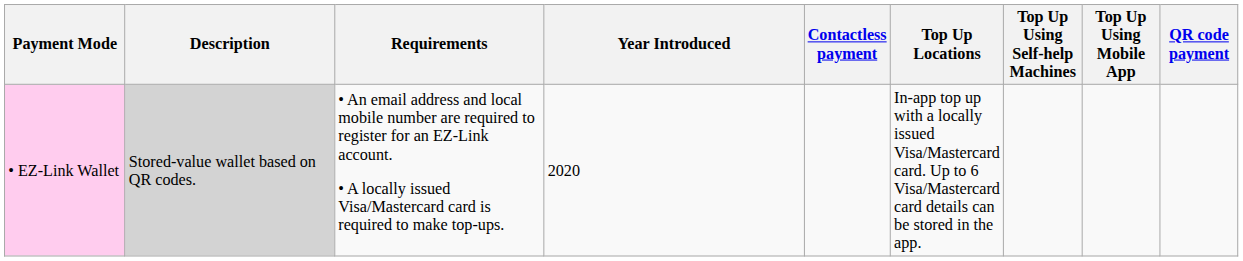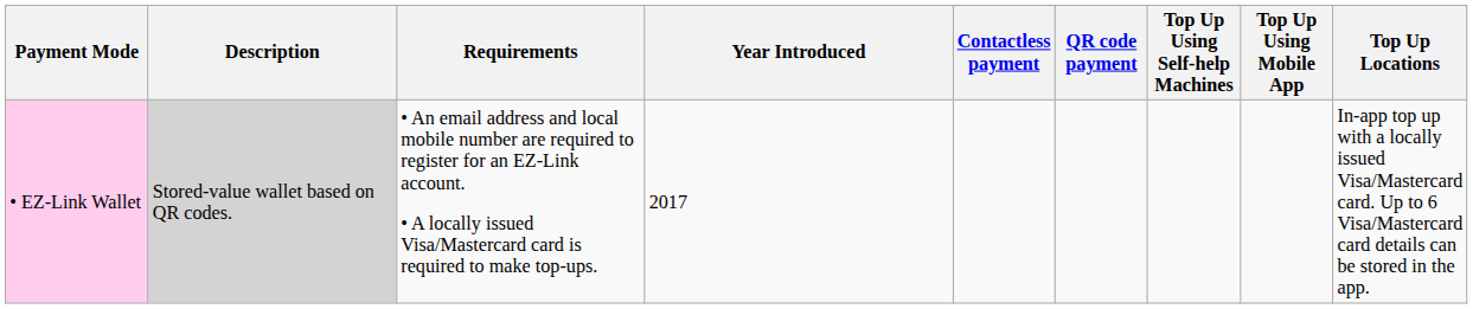columns swapped: QR code payment <-> Top Up Locations
• EZ-Link Wallet | Year Introduced: 2020 -> 2017
